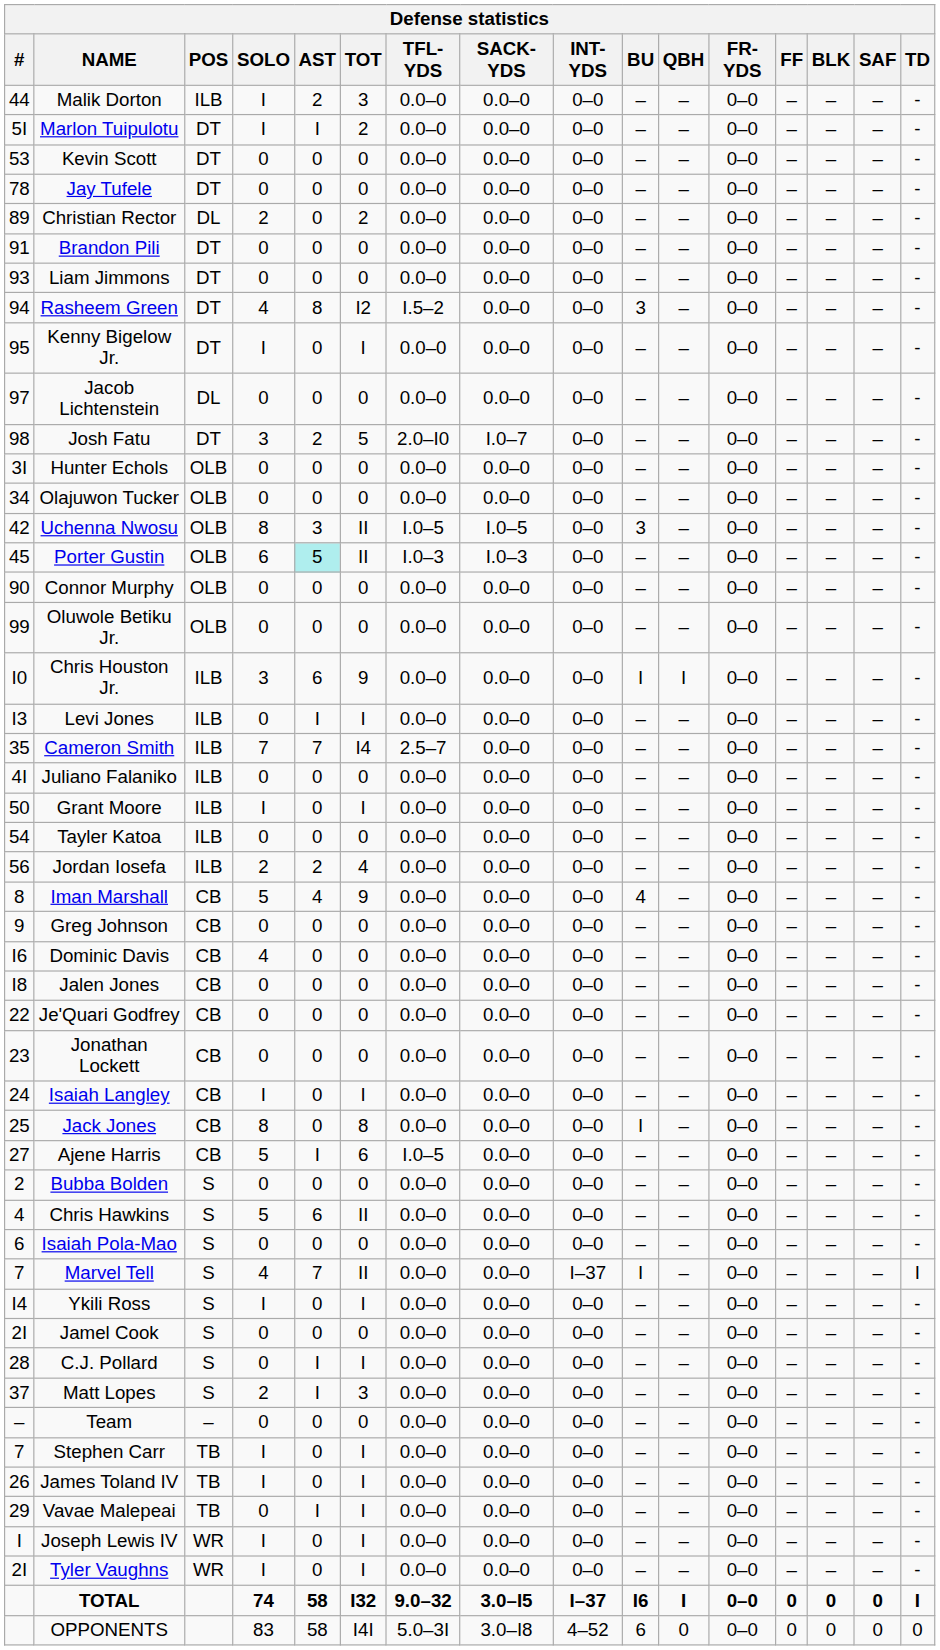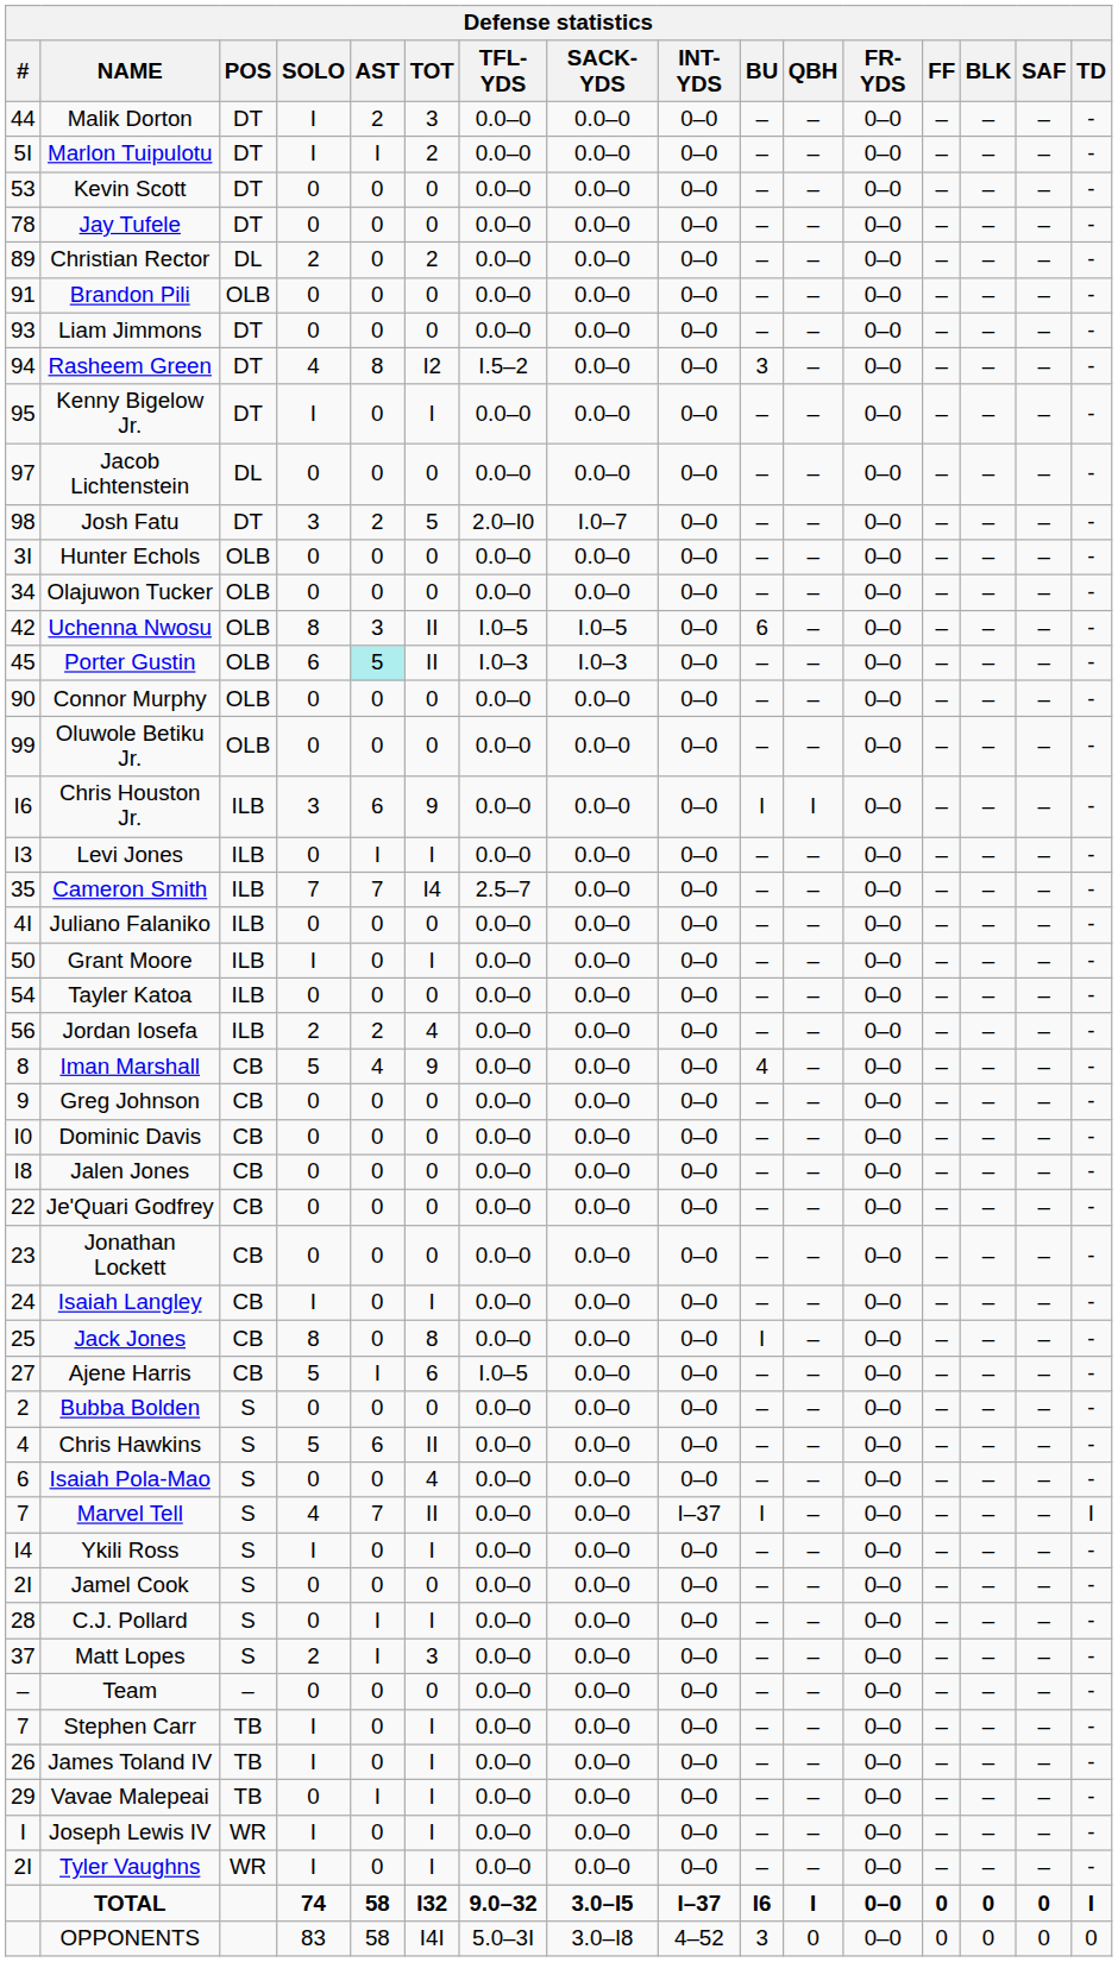Malik Dorton | POS: ILB -> DT
Brandon Pili | POS: DT -> OLB
Uchenna Nwosu | BU: 3 -> 6
Chris Houston Jr. | #: I0 -> I6
Dominic Davis | #: I6 -> I0
Dominic Davis | SOLO: 4 -> 0
Isaiah Pola-Mao | TOT: 0 -> 4
OPPONENTS | BU: 6 -> 3
